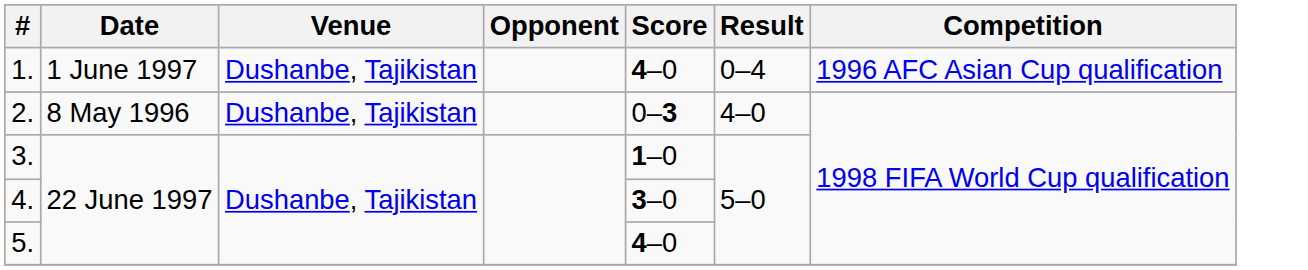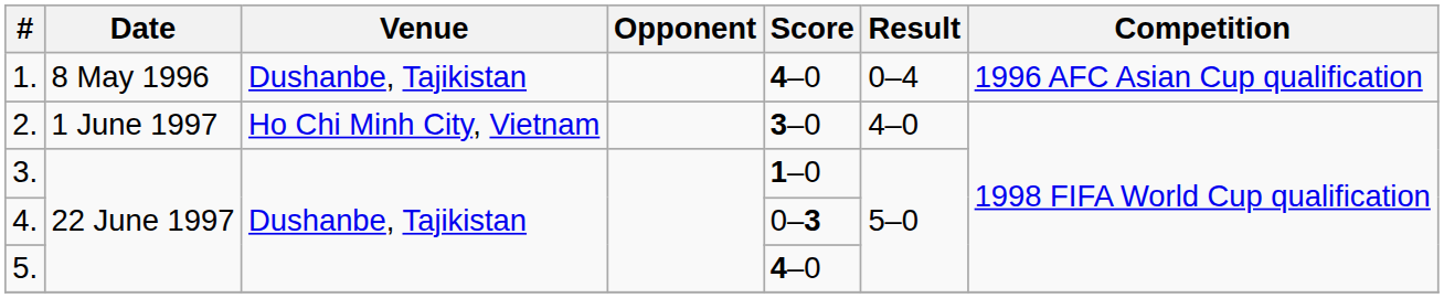1. | Date: 1 June 1997 -> 8 May 1996
2. | Date: 8 May 1996 -> 1 June 1997
2. | Venue: Dushanbe, Tajikistan -> Ho Chi Minh City, Vietnam
2. | Score: 0–3 -> 3–0
4. | Score: 3–0 -> 0–3
